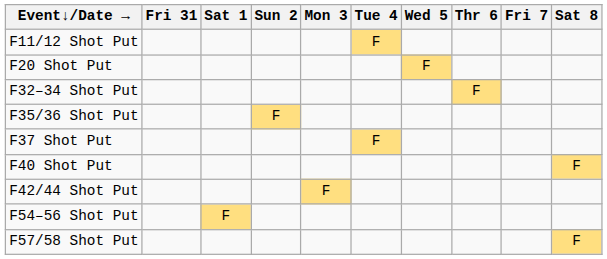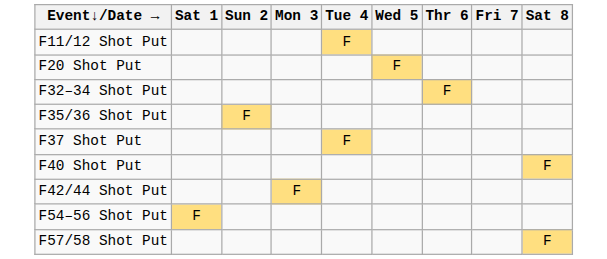- column: Fri 31
